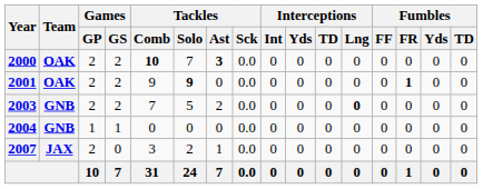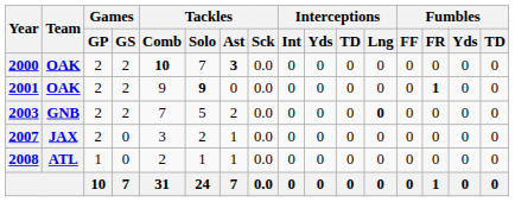- row: 2004 | GNB | 1 | 1 | 0 | 0 | 0 | 0.0 | 0 | 0 | 0 | 0 | 0 | 0 | 0 | 0
+ row: 2008 | ATL | 1 | 0 | 2 | 1 | 1 | 0.0 | 0 | 0 | 0 | 0 | 0 | 0 | 0 | 0
